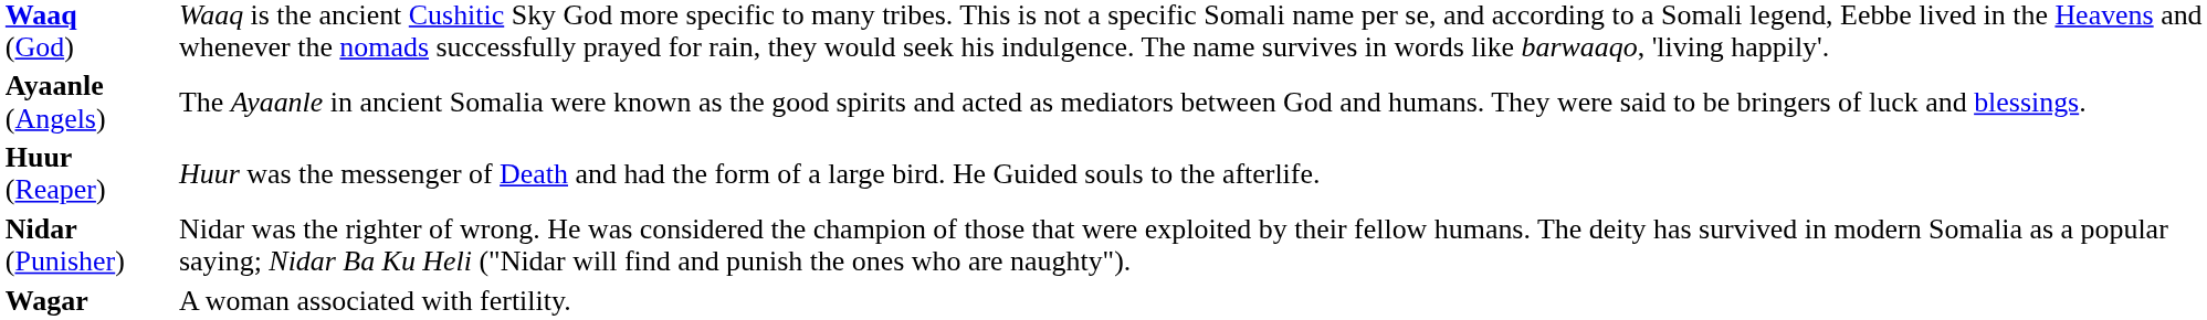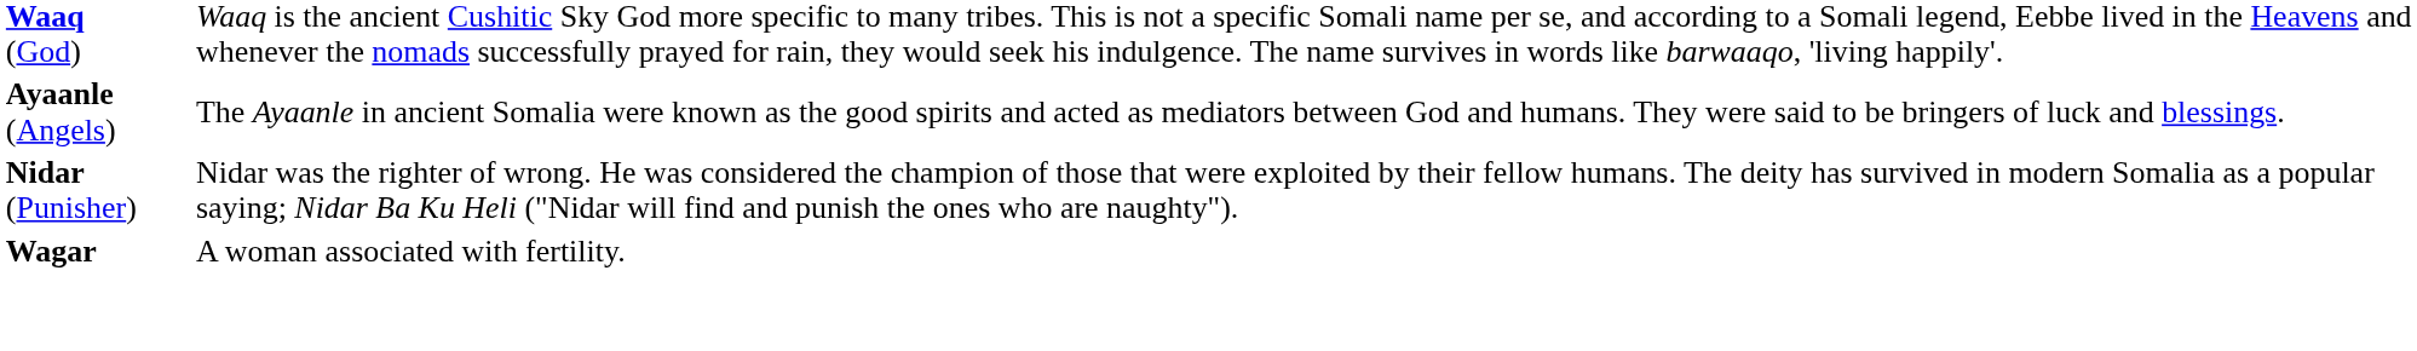- row: Huur (Reaper) | Huur was the messenger of Death and had the form of a large bird. He Guided souls to the afterlife.
